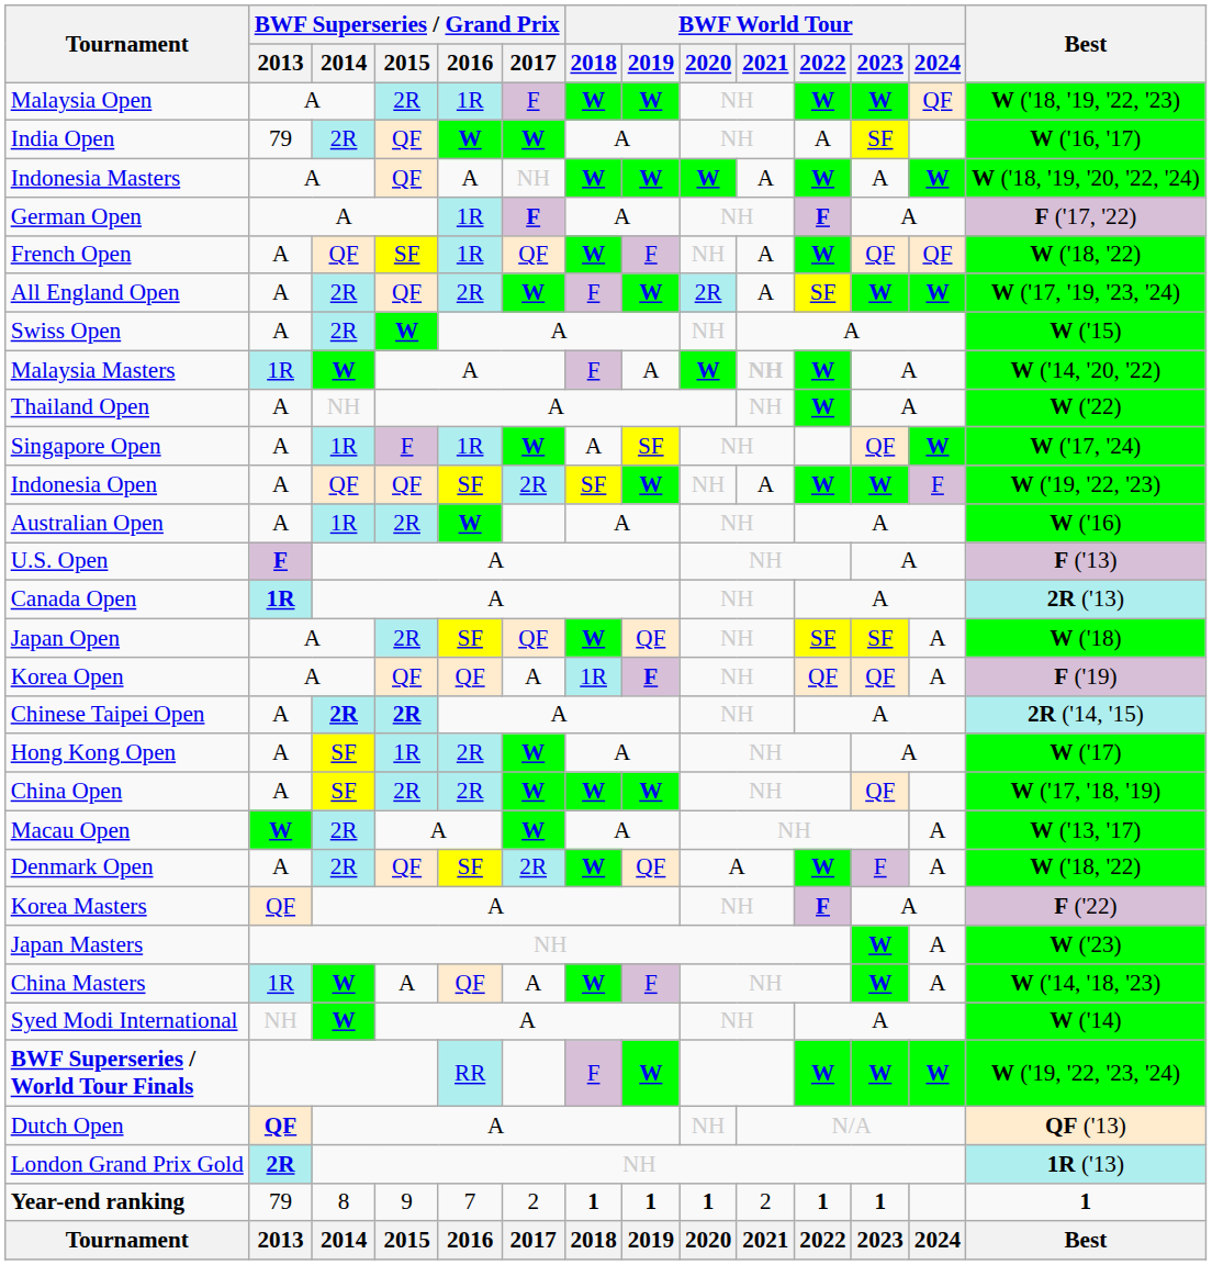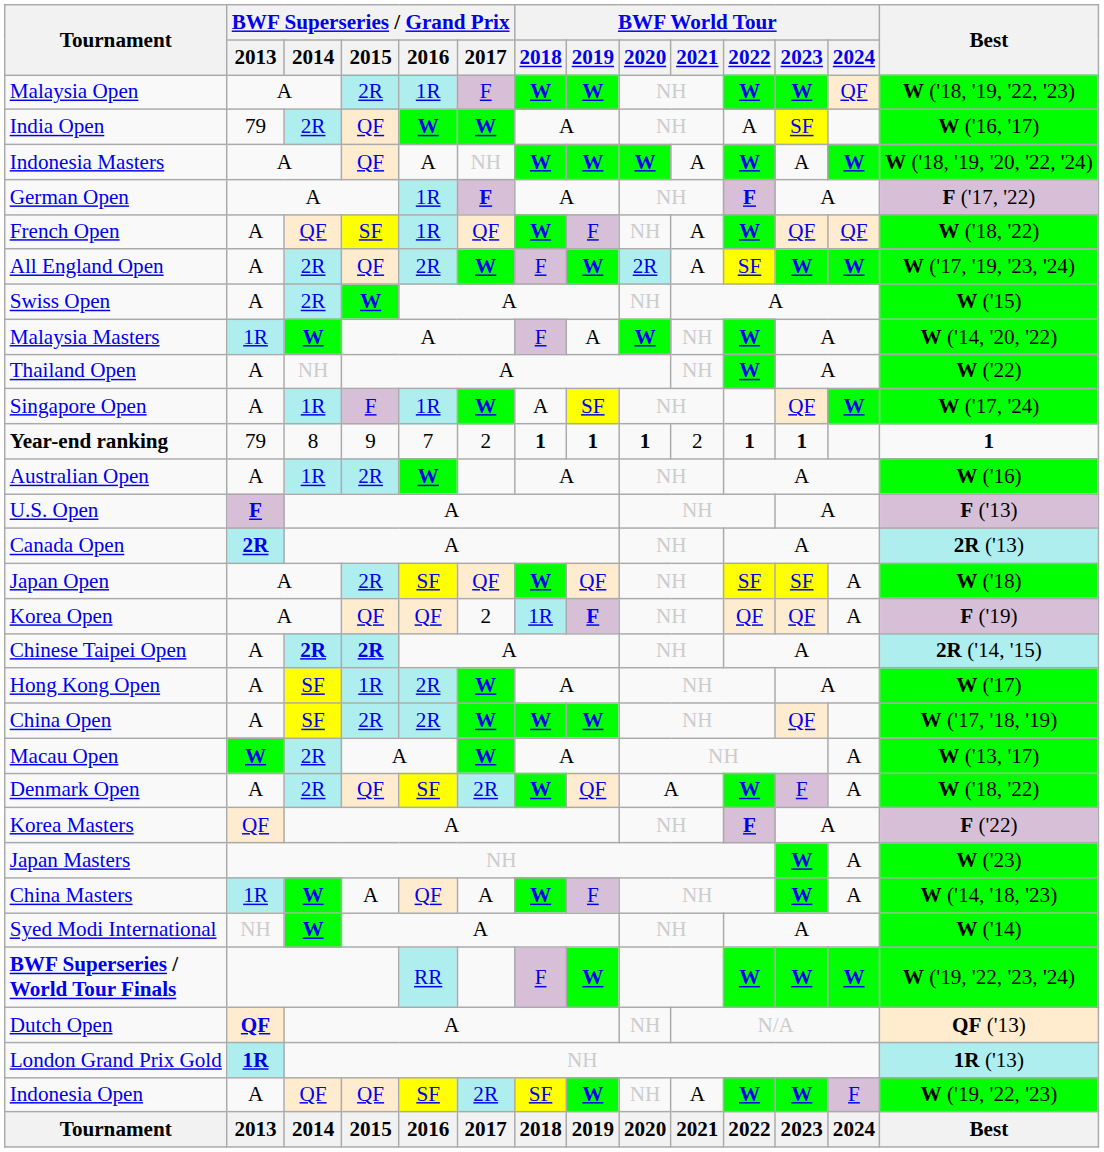Malaysia Masters | BWF World Tour / 2021: bold -> normal
rows swapped: Indonesia Open <-> Year-end ranking
Canada Open | BWF Superseries / Grand Prix / 2013: 1R -> 2R
Korea Open | BWF Superseries / Grand Prix / 2017: A -> 2
London Grand Prix Gold | BWF Superseries / Grand Prix / 2013: 2R -> 1R
